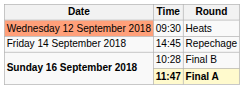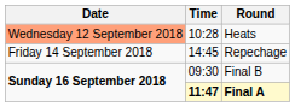Heats | Time: 09:30 -> 10:28
Final B | Time: 10:28 -> 09:30
